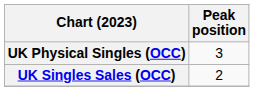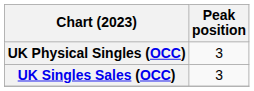UK Singles Sales (OCC) | Peak position: 2 -> 3
